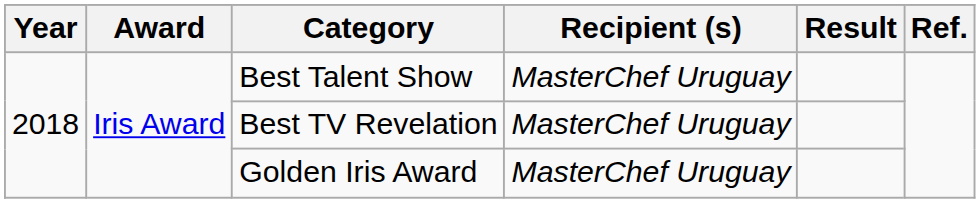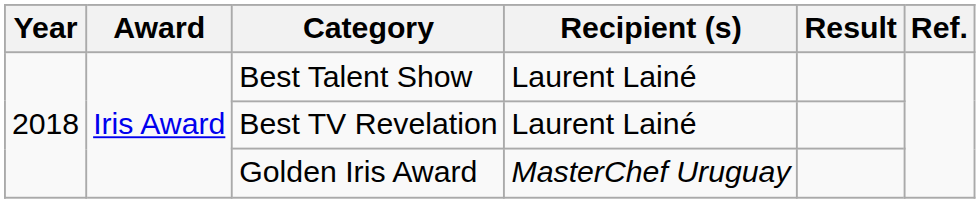Best Talent Show | Recipient (s): MasterChef Uruguay -> Laurent Lainé
Best TV Revelation | Recipient (s): MasterChef Uruguay -> Laurent Lainé
